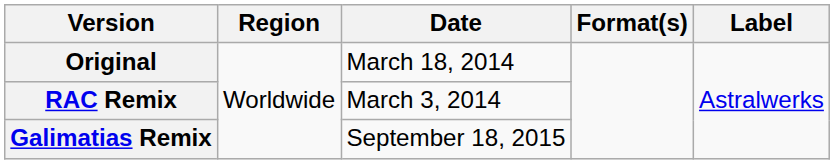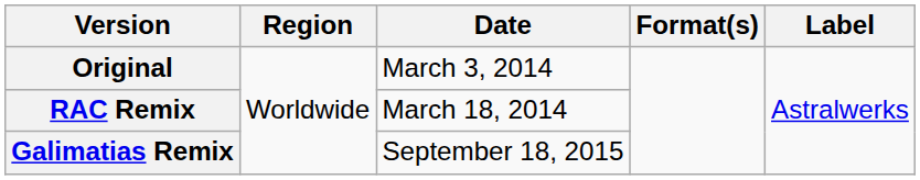Original | Date: March 18, 2014 -> March 3, 2014
RAC Remix | Date: March 3, 2014 -> March 18, 2014
